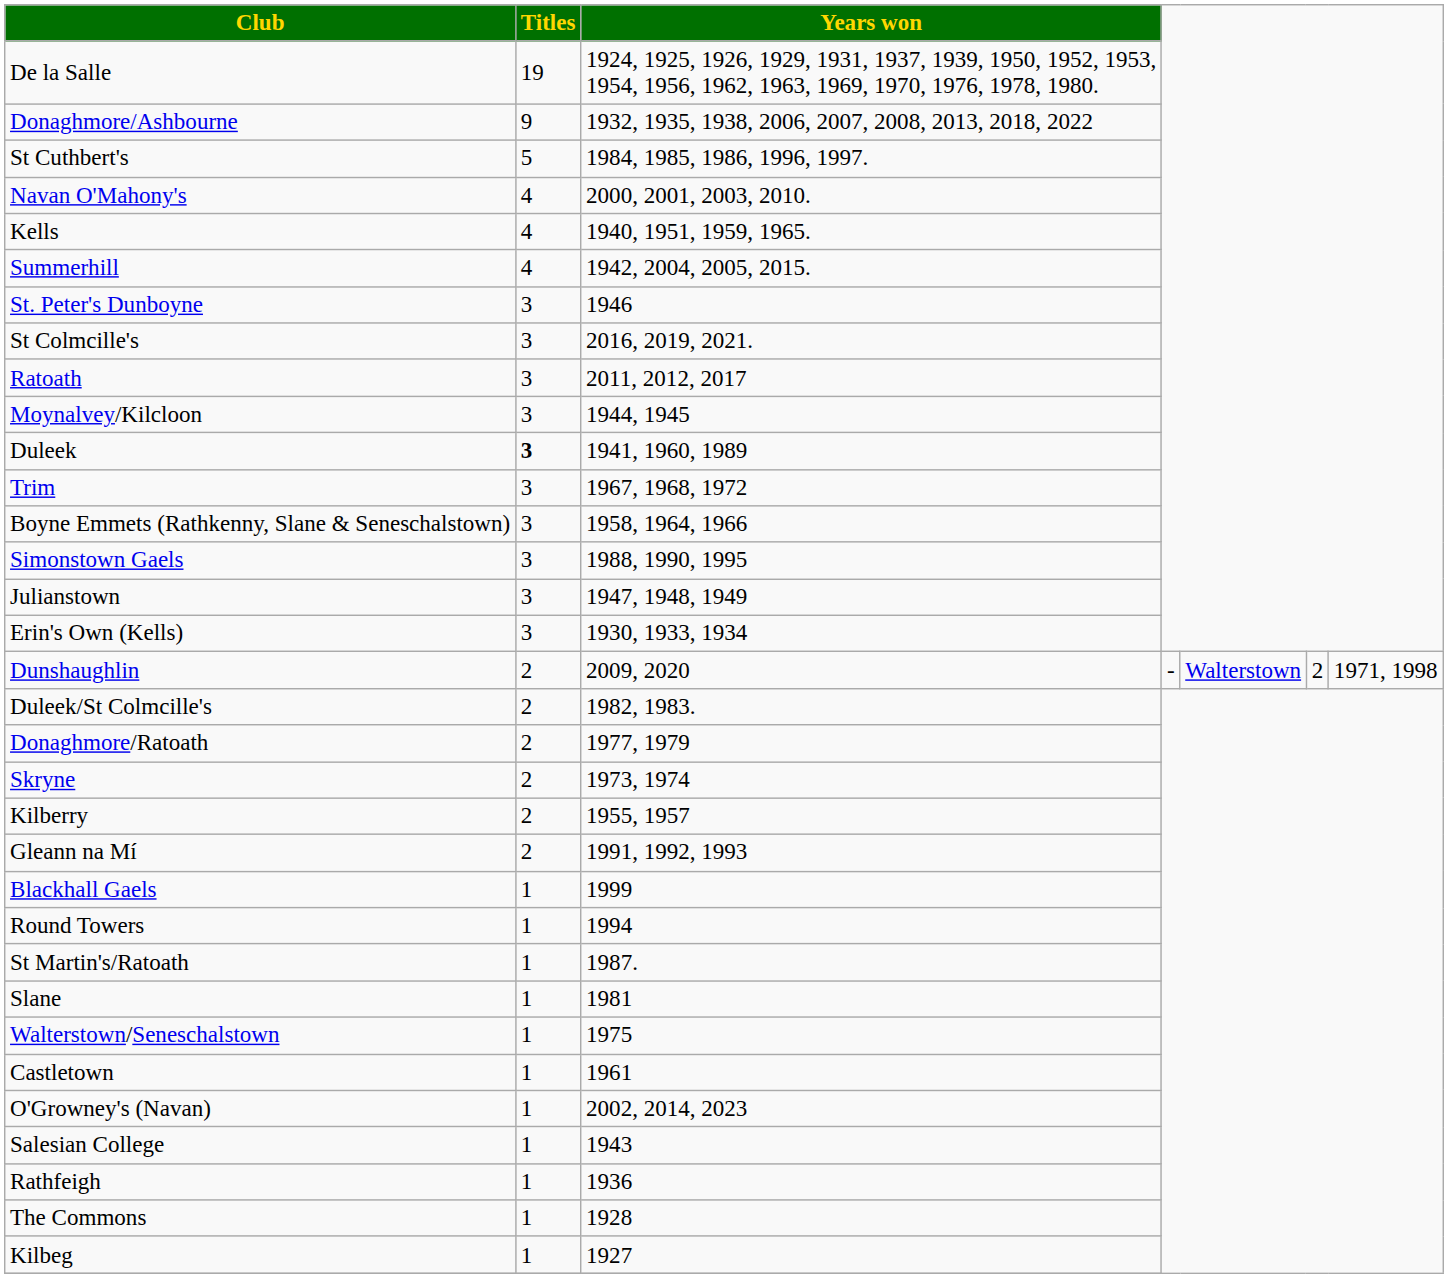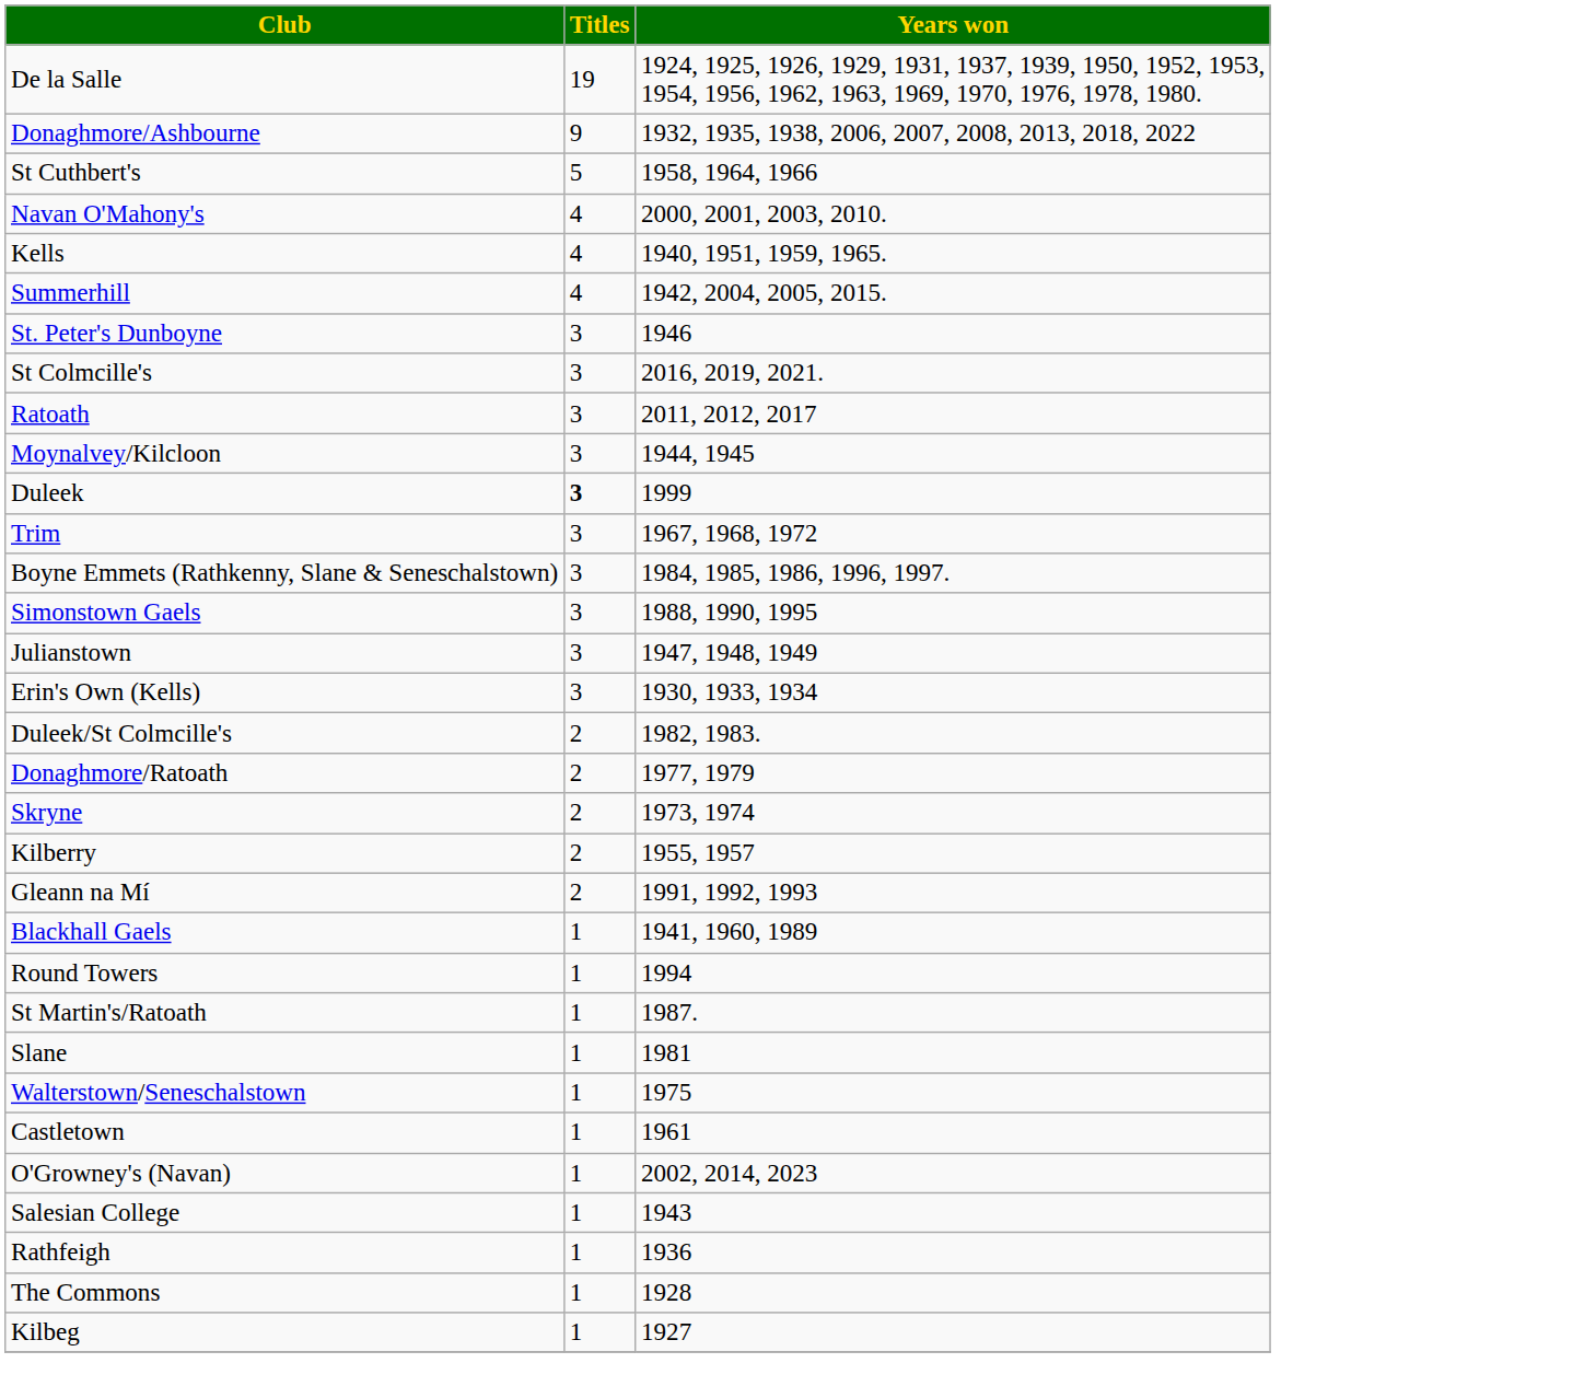St Cuthbert's | Years won: 1984, 1985, 1986, 1996, 1997. -> 1958, 1964, 1966
Duleek | Years won: 1941, 1960, 1989 -> 1999
Boyne Emmets (Rathkenny, Slane & Seneschalstown) | Years won: 1958, 1964, 1966 -> 1984, 1985, 1986, 1996, 1997.
- row: Dunshaughlin | 2 | 2009, 2020 | - | Walterstown | 2 | 1971, 1998
Blackhall Gaels | Years won: 1999 -> 1941, 1960, 1989
